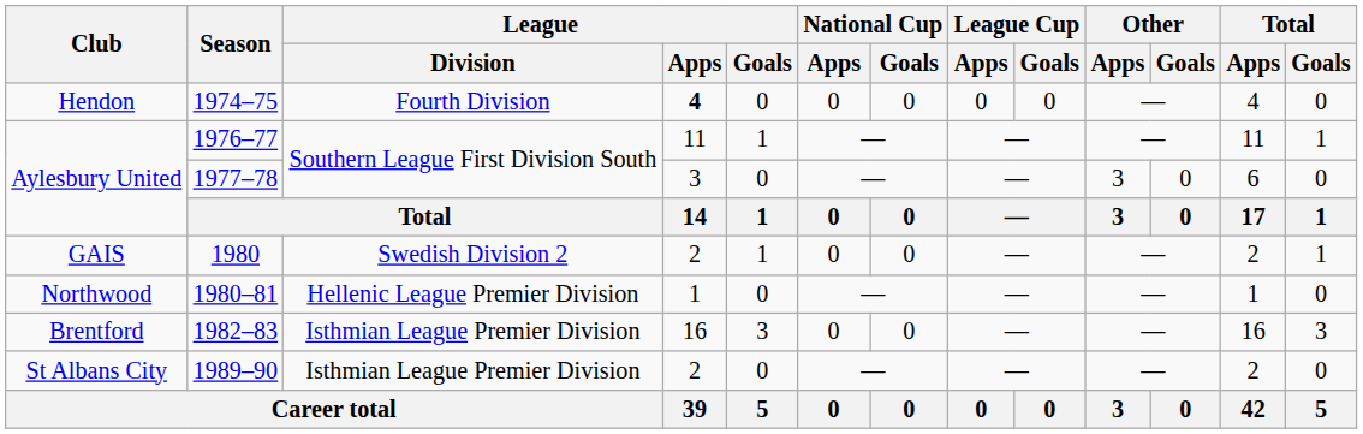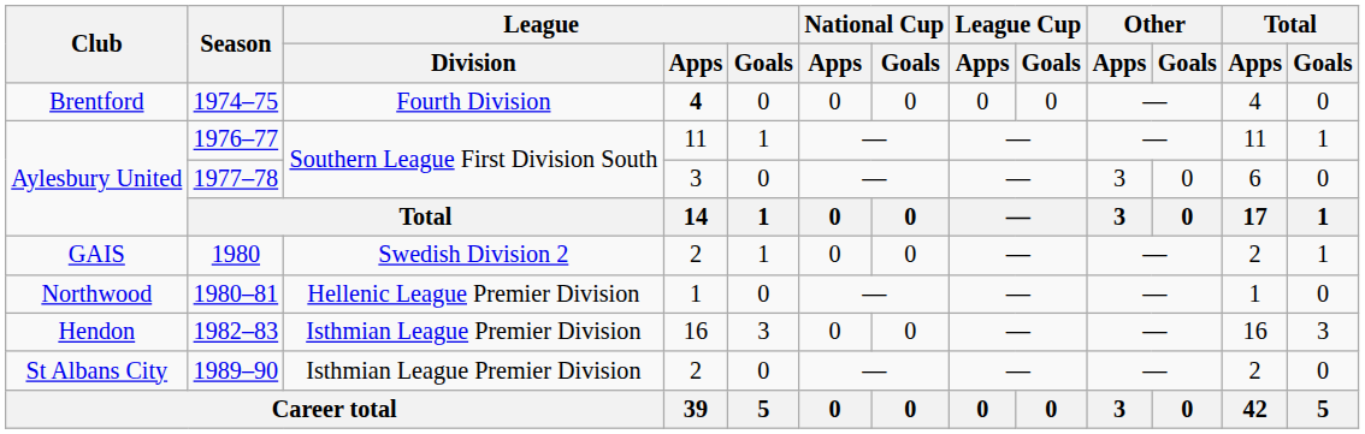1974–75 | Club: Hendon -> Brentford
1982–83 | Club: Brentford -> Hendon
